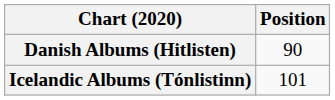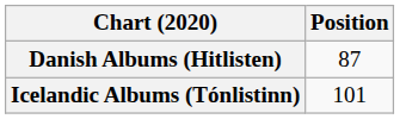Danish Albums (Hitlisten) | Position: 90 -> 87
